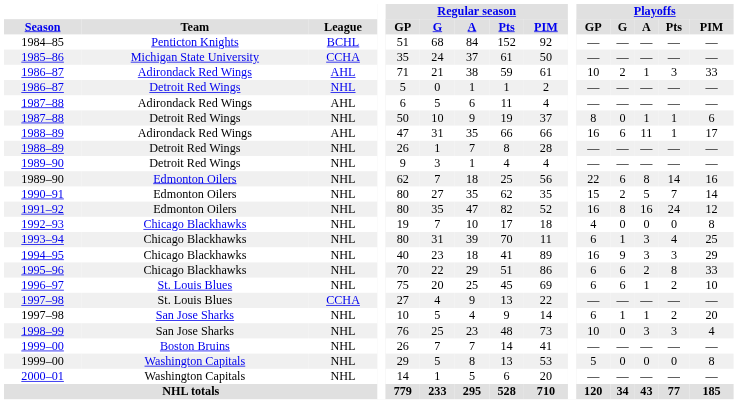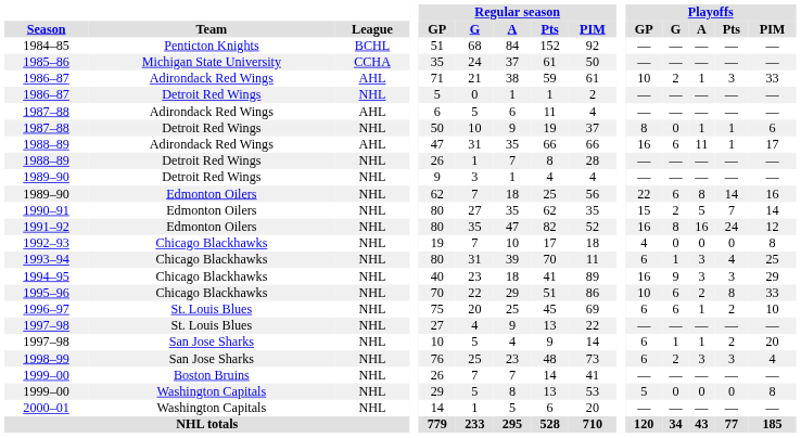1995–96 | Playoffs / GP: 6 -> 10
1997–98 / St. Louis Blues | League: CCHA -> NHL
1998–99 | Playoffs / GP: 10 -> 6
1998–99 | Playoffs / G: 0 -> 2
